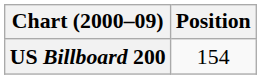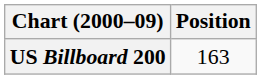US Billboard 200 | Position: 154 -> 163
